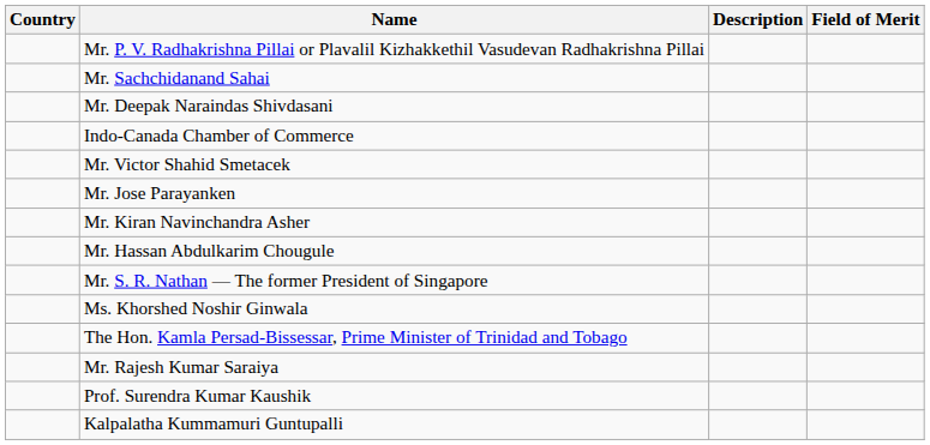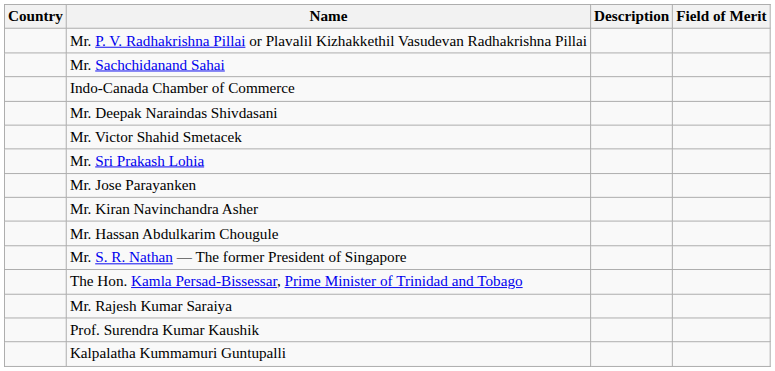rows swapped: Indo‐Canada Chamber of Commerce <-> Mr. Deepak Naraindas Shivdasani
+ row: Mr. Sri Prakash Lohia
- row: Ms. Khorshed Noshir Ginwala
